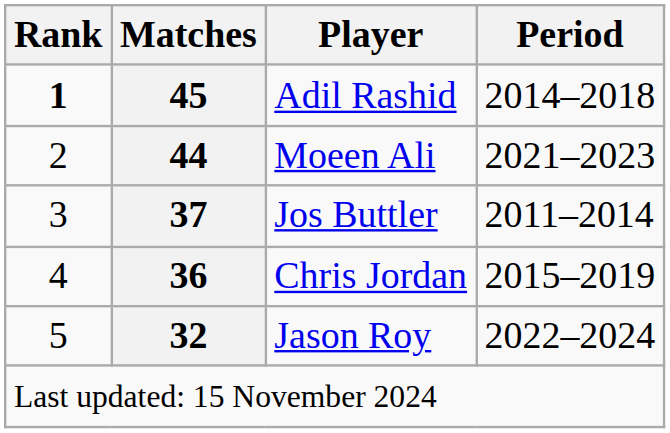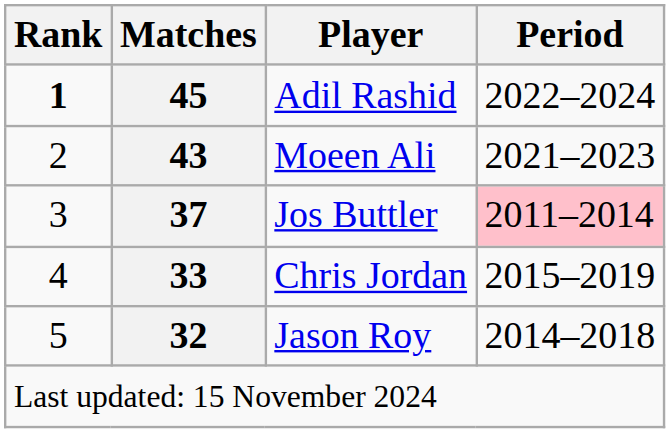Adil Rashid | Period: 2014–2018 -> 2022–2024
Moeen Ali | Matches: 44 -> 43
Jos Buttler | Period: no background -> pink background
Chris Jordan | Matches: 36 -> 33
Jason Roy | Period: 2022–2024 -> 2014–2018
